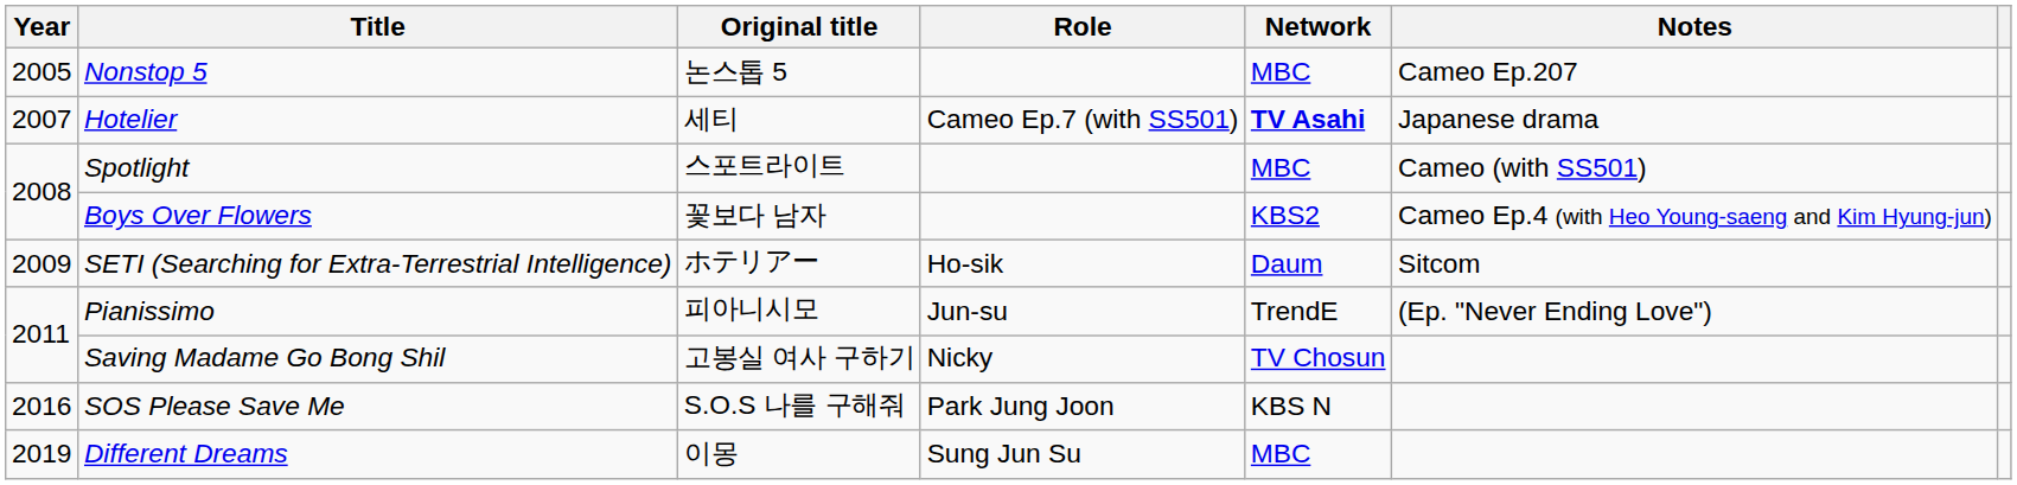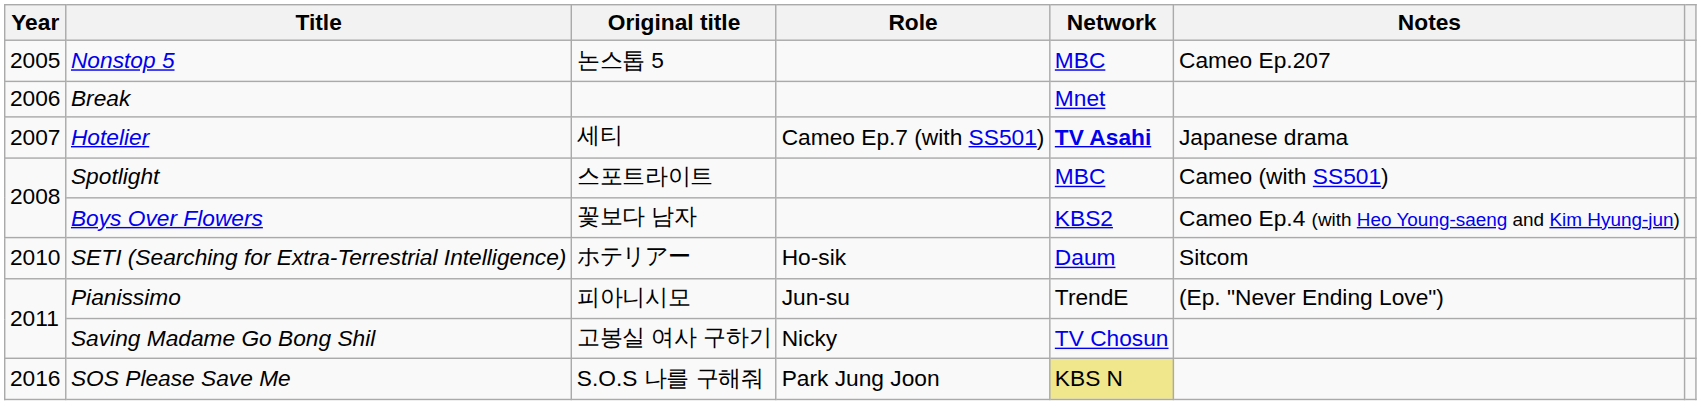+ row: 2006 | Break | Mnet
SETI (Searching for Extra-Terrestrial Intelligence) | Year: 2009 -> 2010
SOS Please Save Me | Network: no background -> khaki background
- row: 2019 | Different Dreams | 이몽 | Sung Jun Su | MBC
